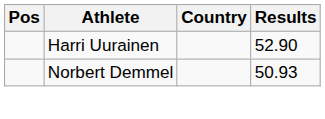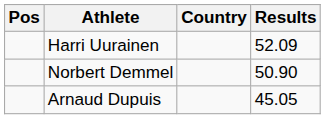Harri Uurainen | Results: 52.90 -> 52.09
Norbert Demmel | Results: 50.93 -> 50.90
+ row: Arnaud Dupuis | 45.05
